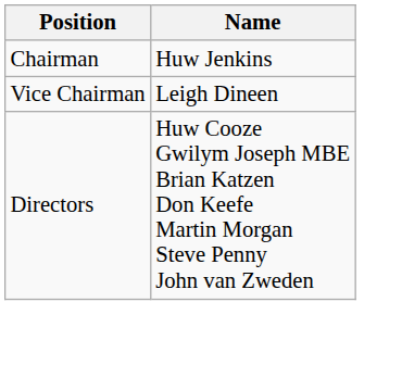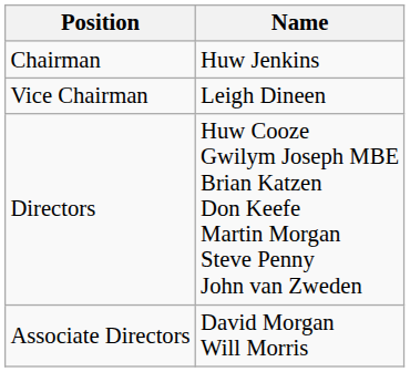+ row: Associate Directors | David Morgan Will Morris
